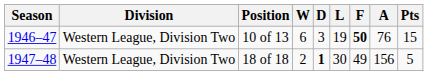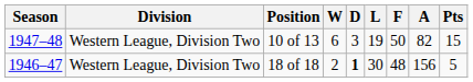10 of 13 | Season: 1946–47 -> 1947–48
10 of 13 | F: bold -> normal
10 of 13 | A: 76 -> 82
18 of 18 | Season: 1947–48 -> 1946–47
18 of 18 | F: 49 -> 48
